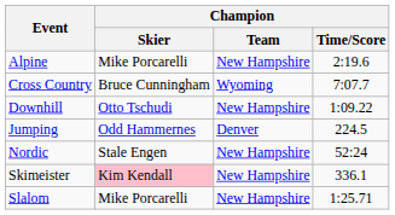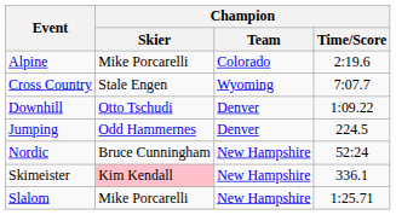Alpine | Champion / Team: New Hampshire -> Colorado
Cross Country | Champion / Skier: Bruce Cunningham -> Stale Engen
Downhill | Champion / Team: New Hampshire -> Denver
Nordic | Champion / Skier: Stale Engen -> Bruce Cunningham
